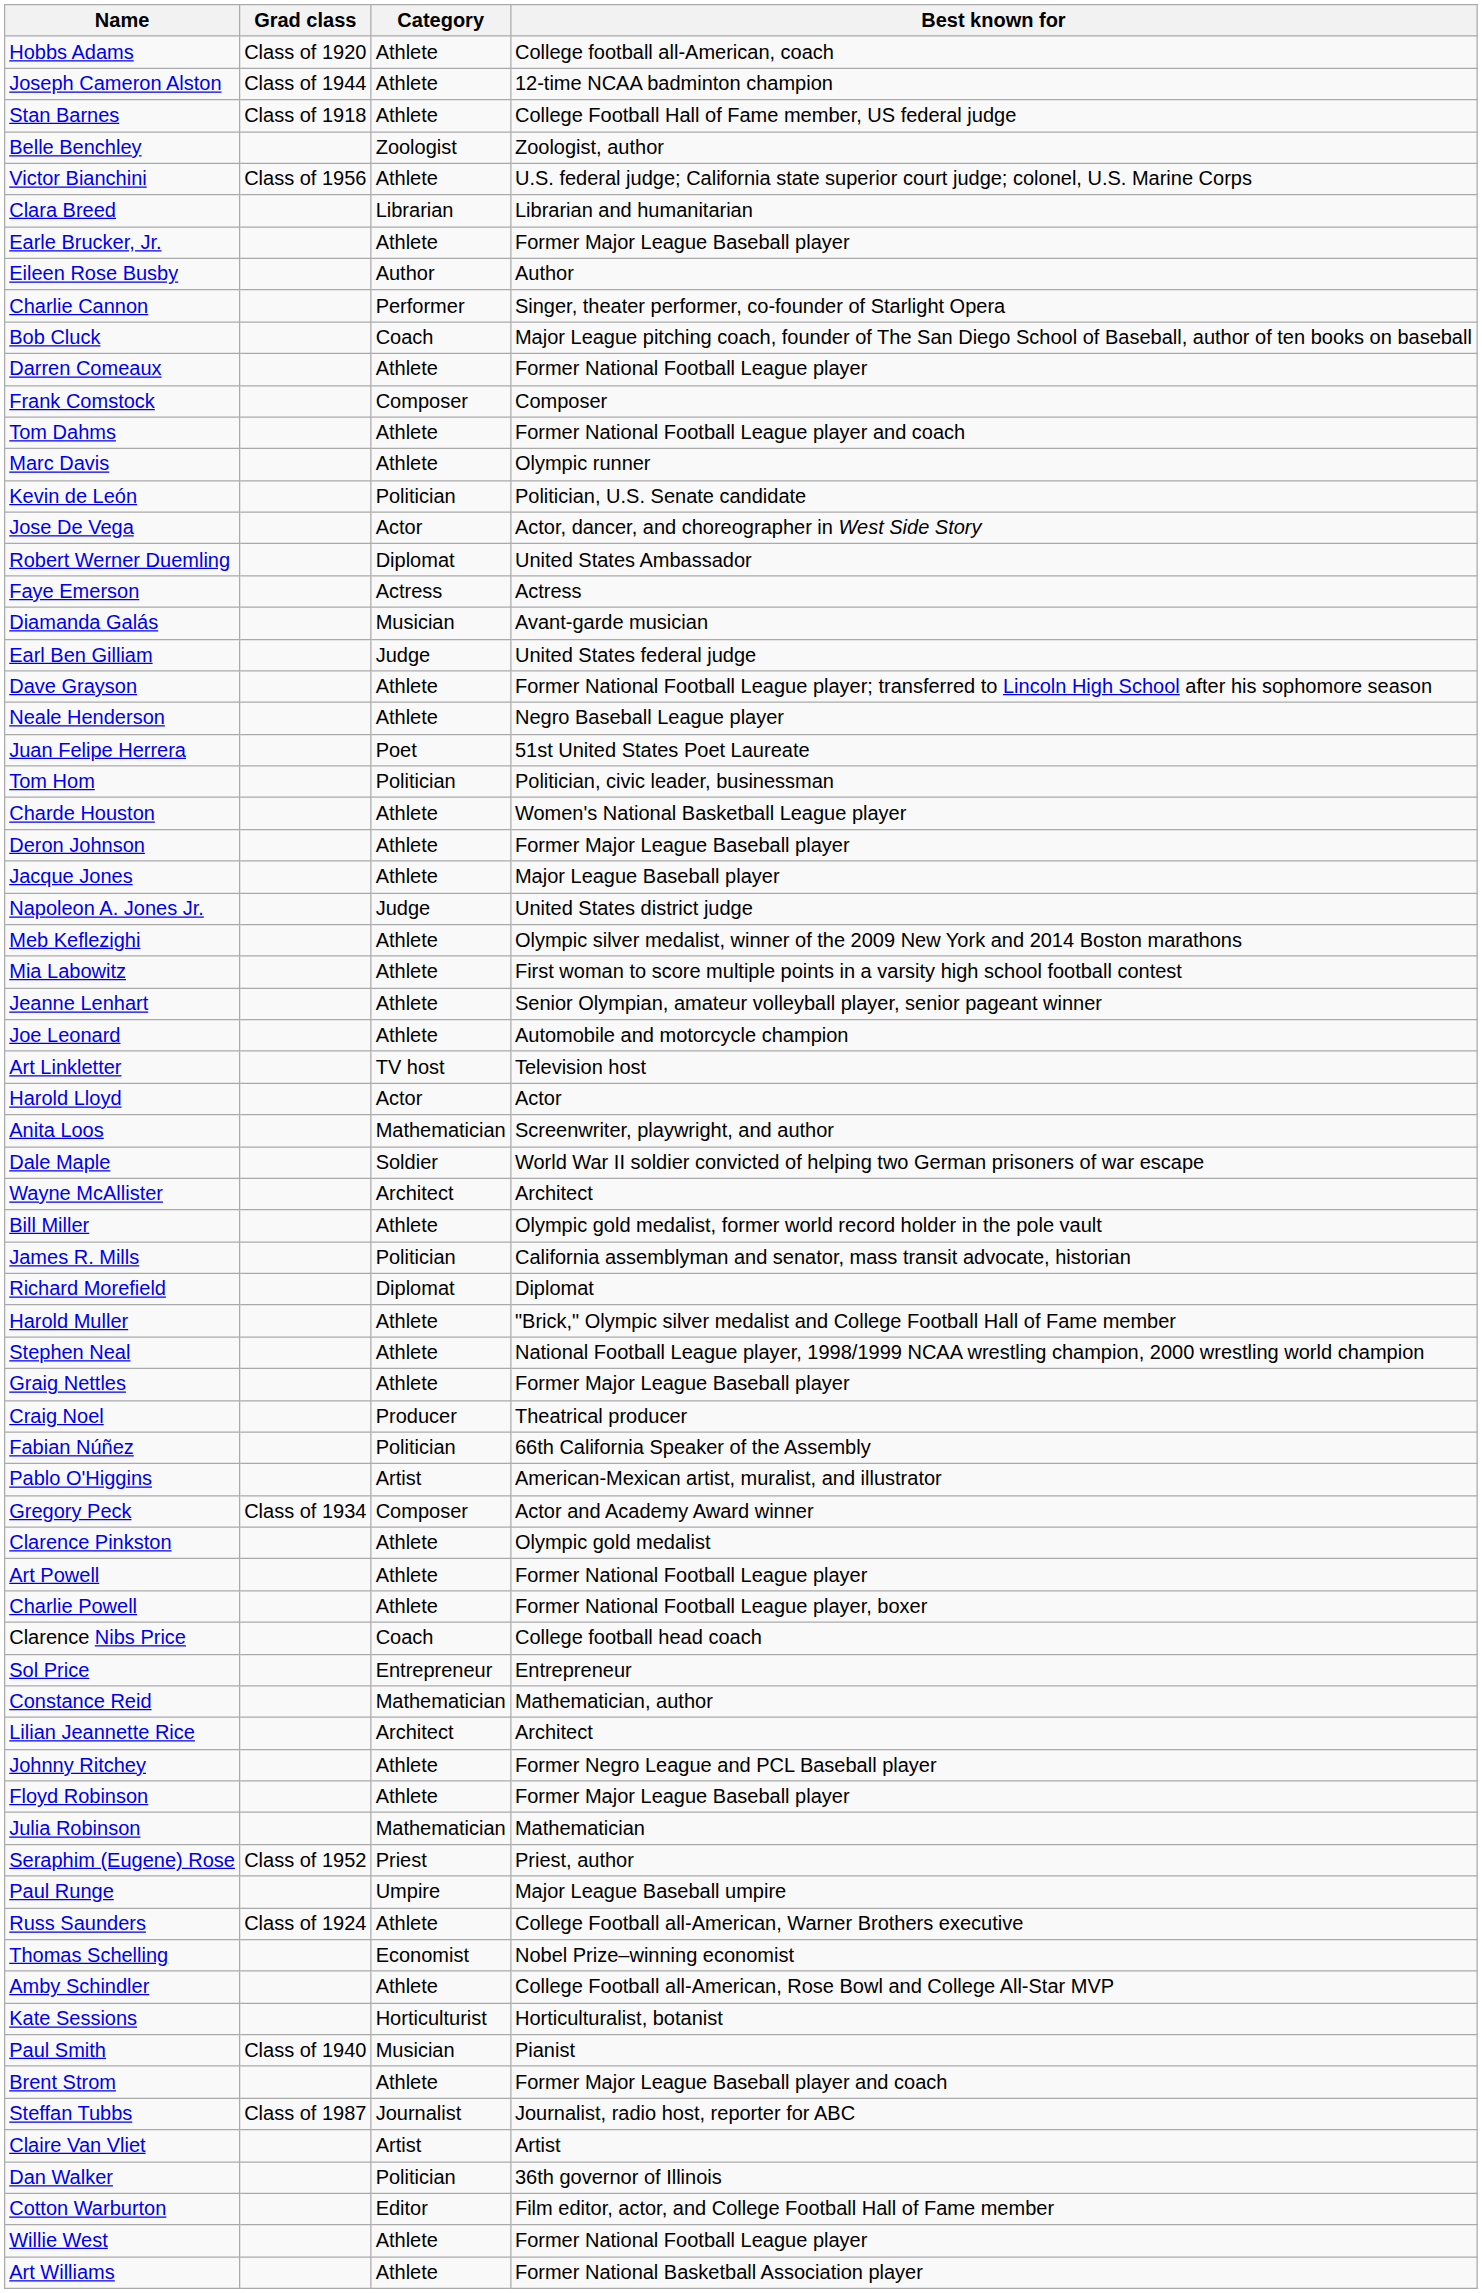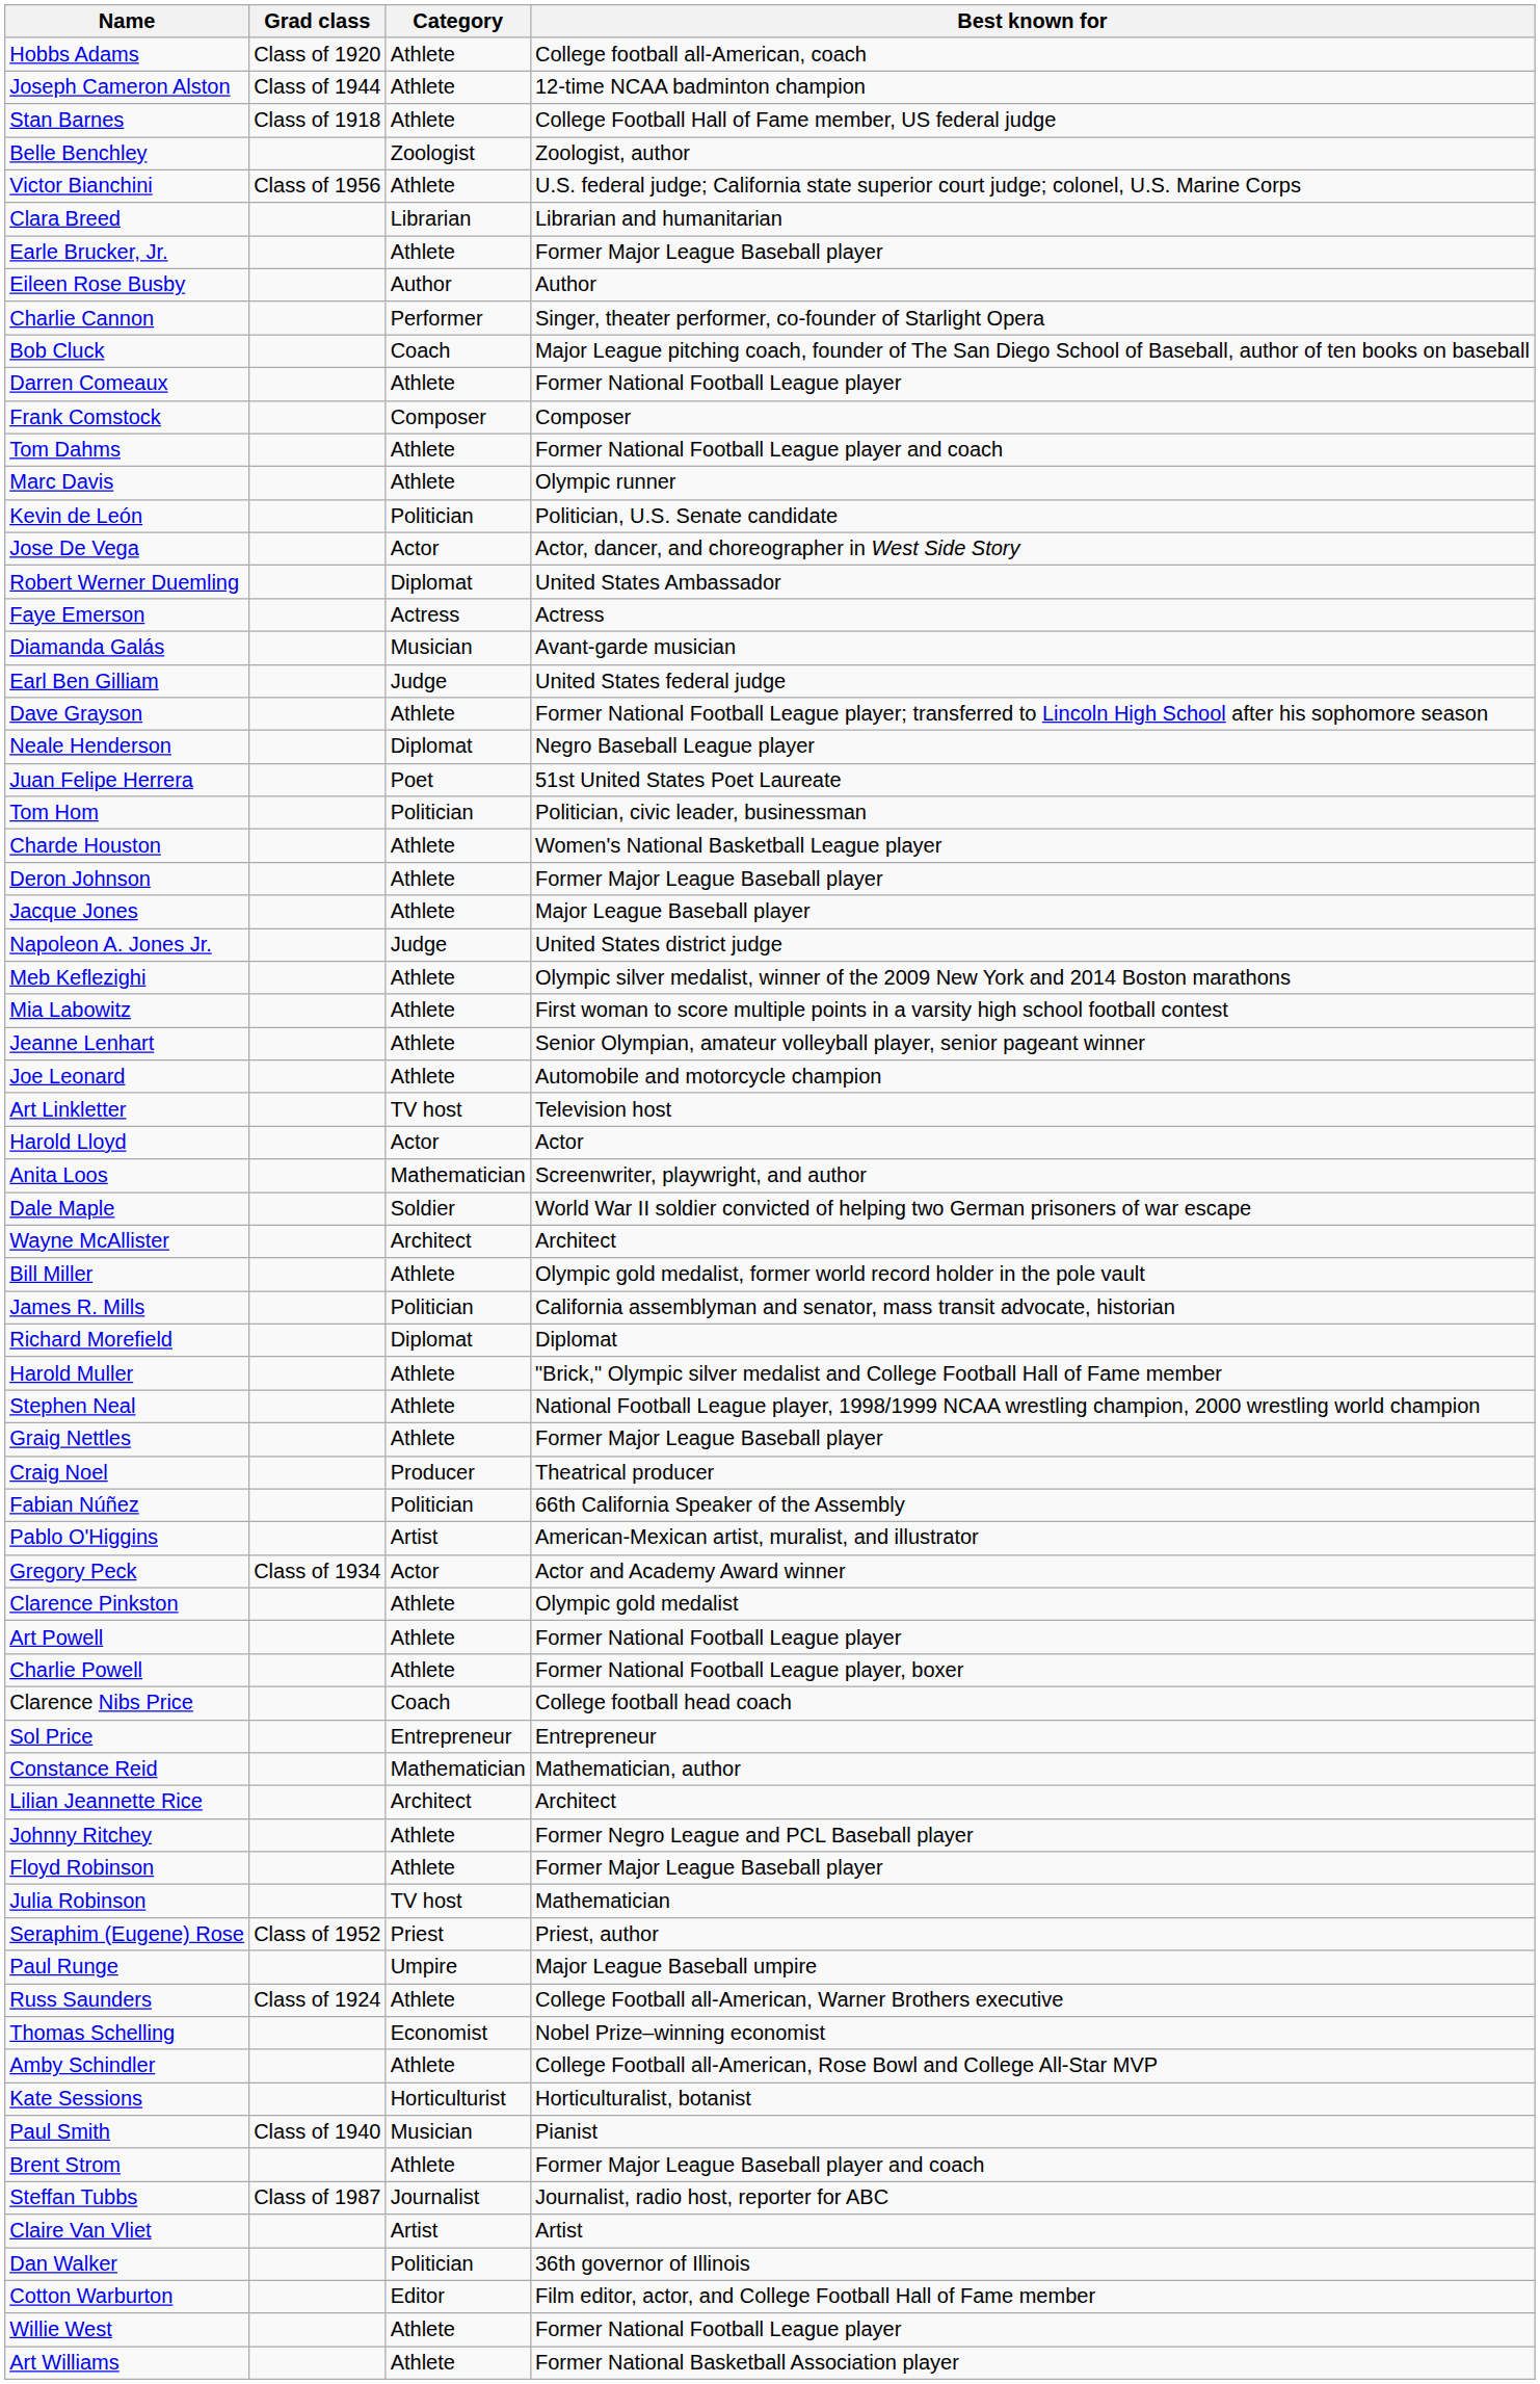Neale Henderson | Category: Athlete -> Diplomat
Gregory Peck | Category: Composer -> Actor
Julia Robinson | Category: Mathematician -> TV host
